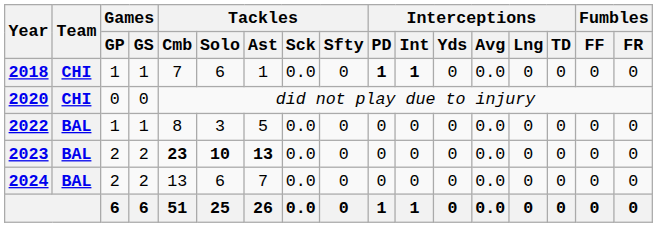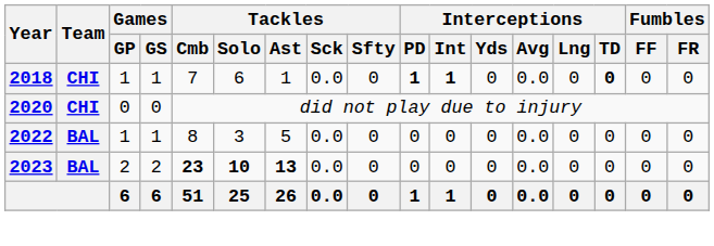2018 | Interceptions / TD: normal -> bold
- row: 2024 | BAL | 2 | 2 | 13 | 6 | 7 | 0.0 | 0 | 0 | 0 | 0 | 0.0 | 0 | 0 | 0 | 0
